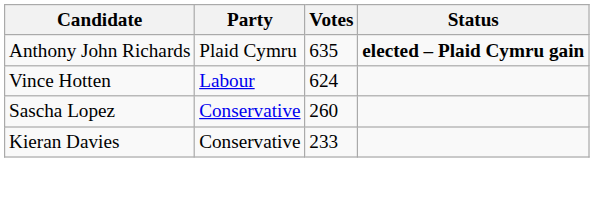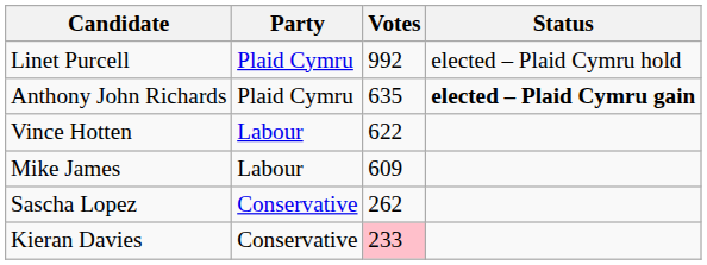+ row: Linet Purcell | Plaid Cymru | 992 | elected – Plaid Cymru hold
Vince Hotten | Votes: 624 -> 622
+ row: Mike James | Labour | 609
Sascha Lopez | Votes: 260 -> 262
Kieran Davies | Votes: no background -> pink background
